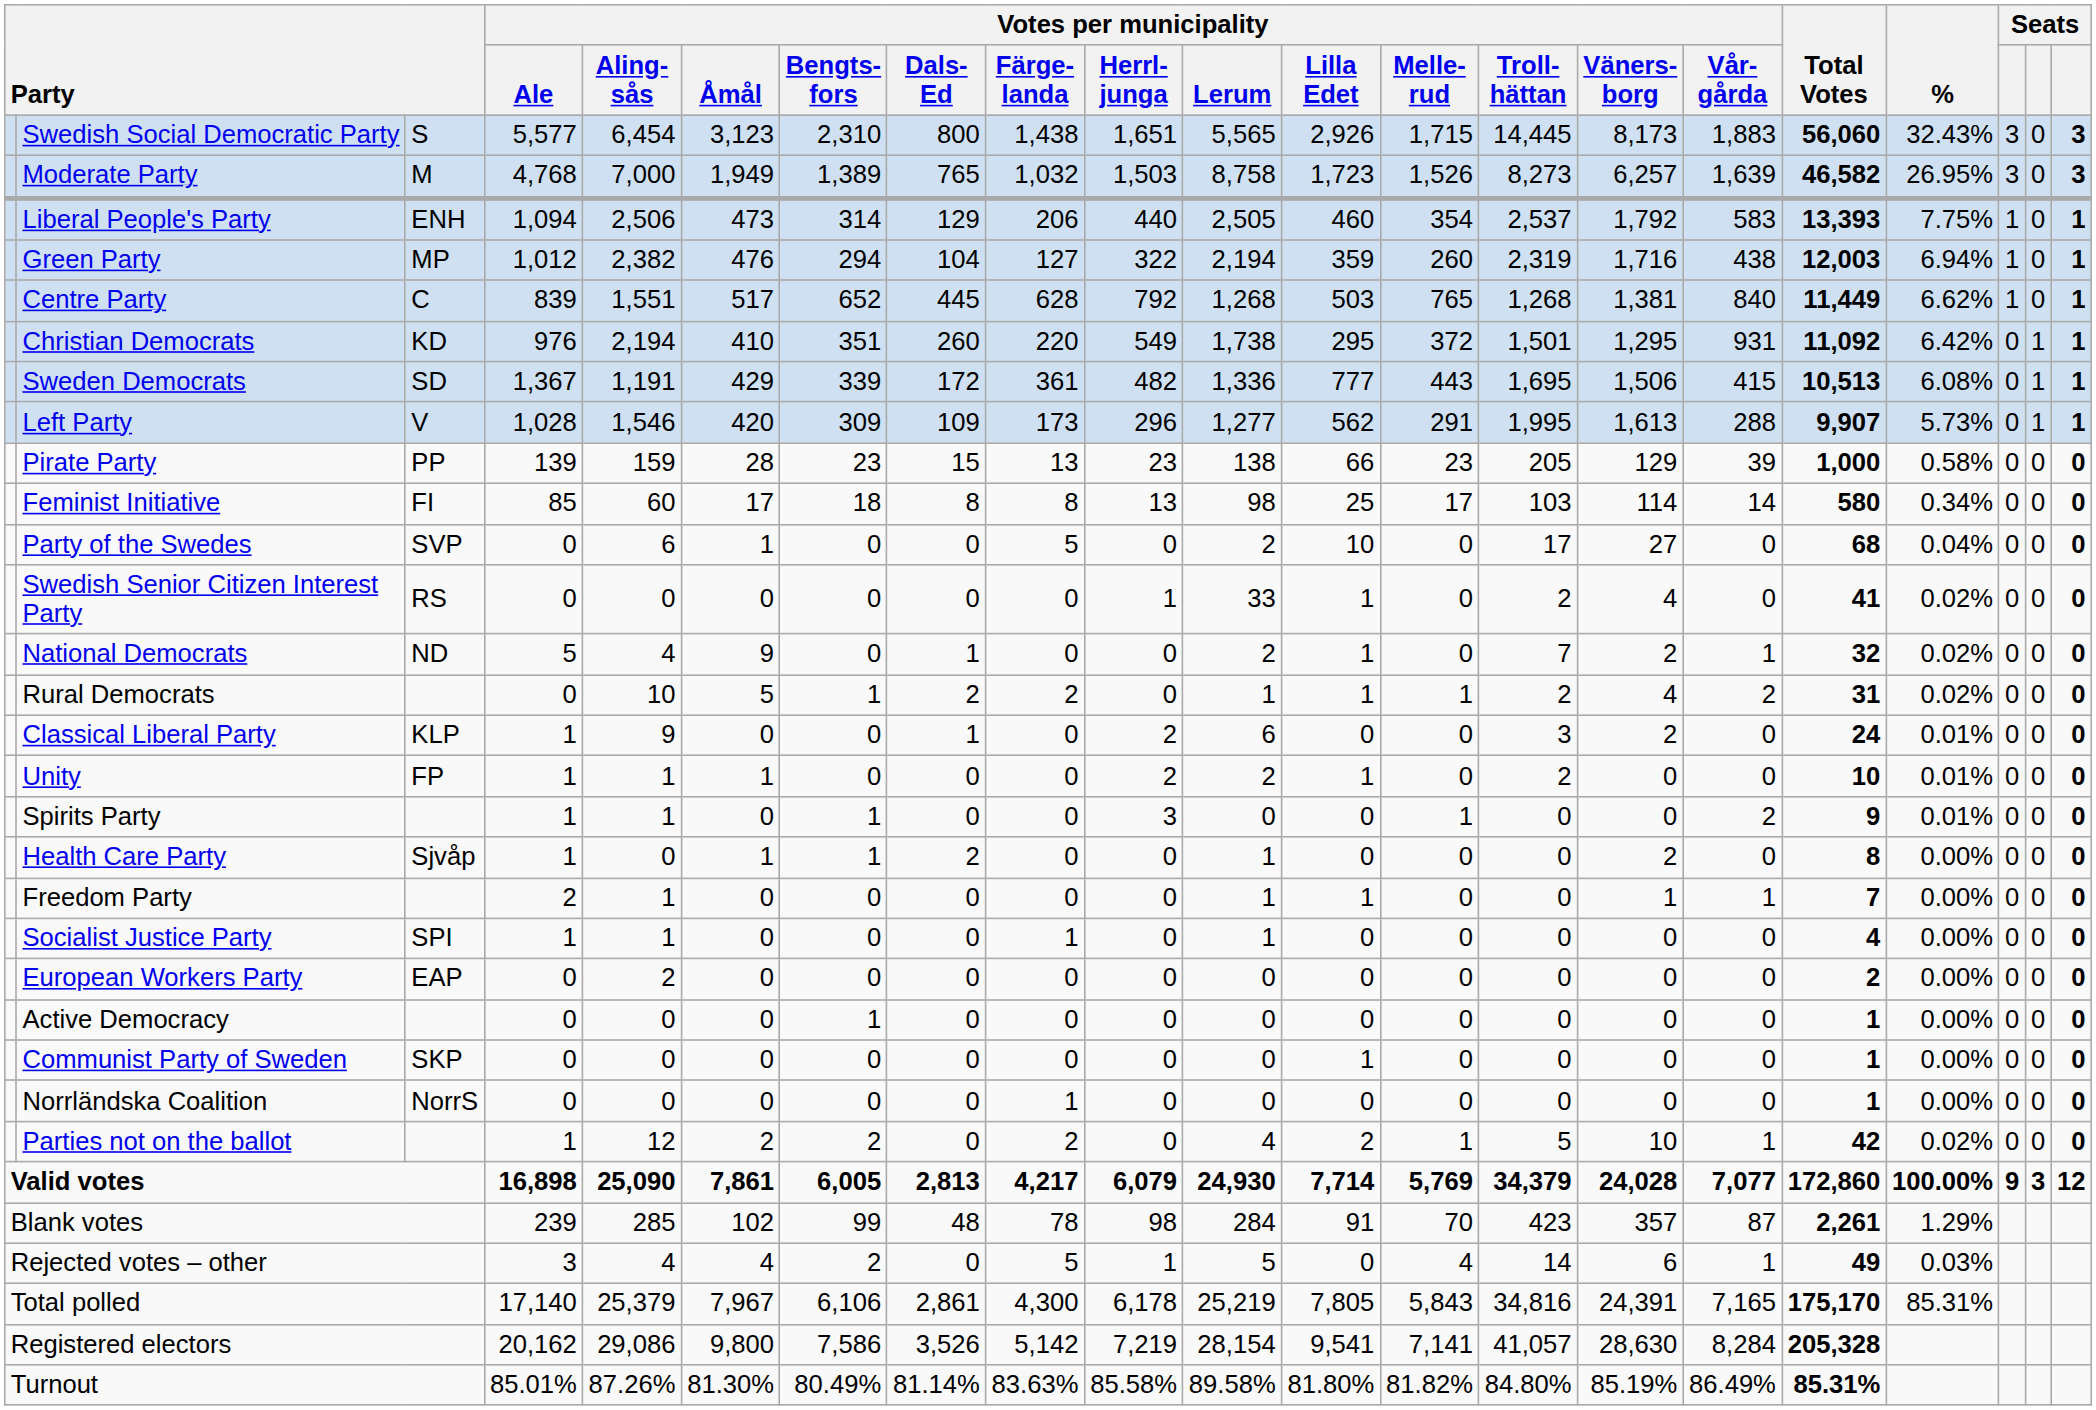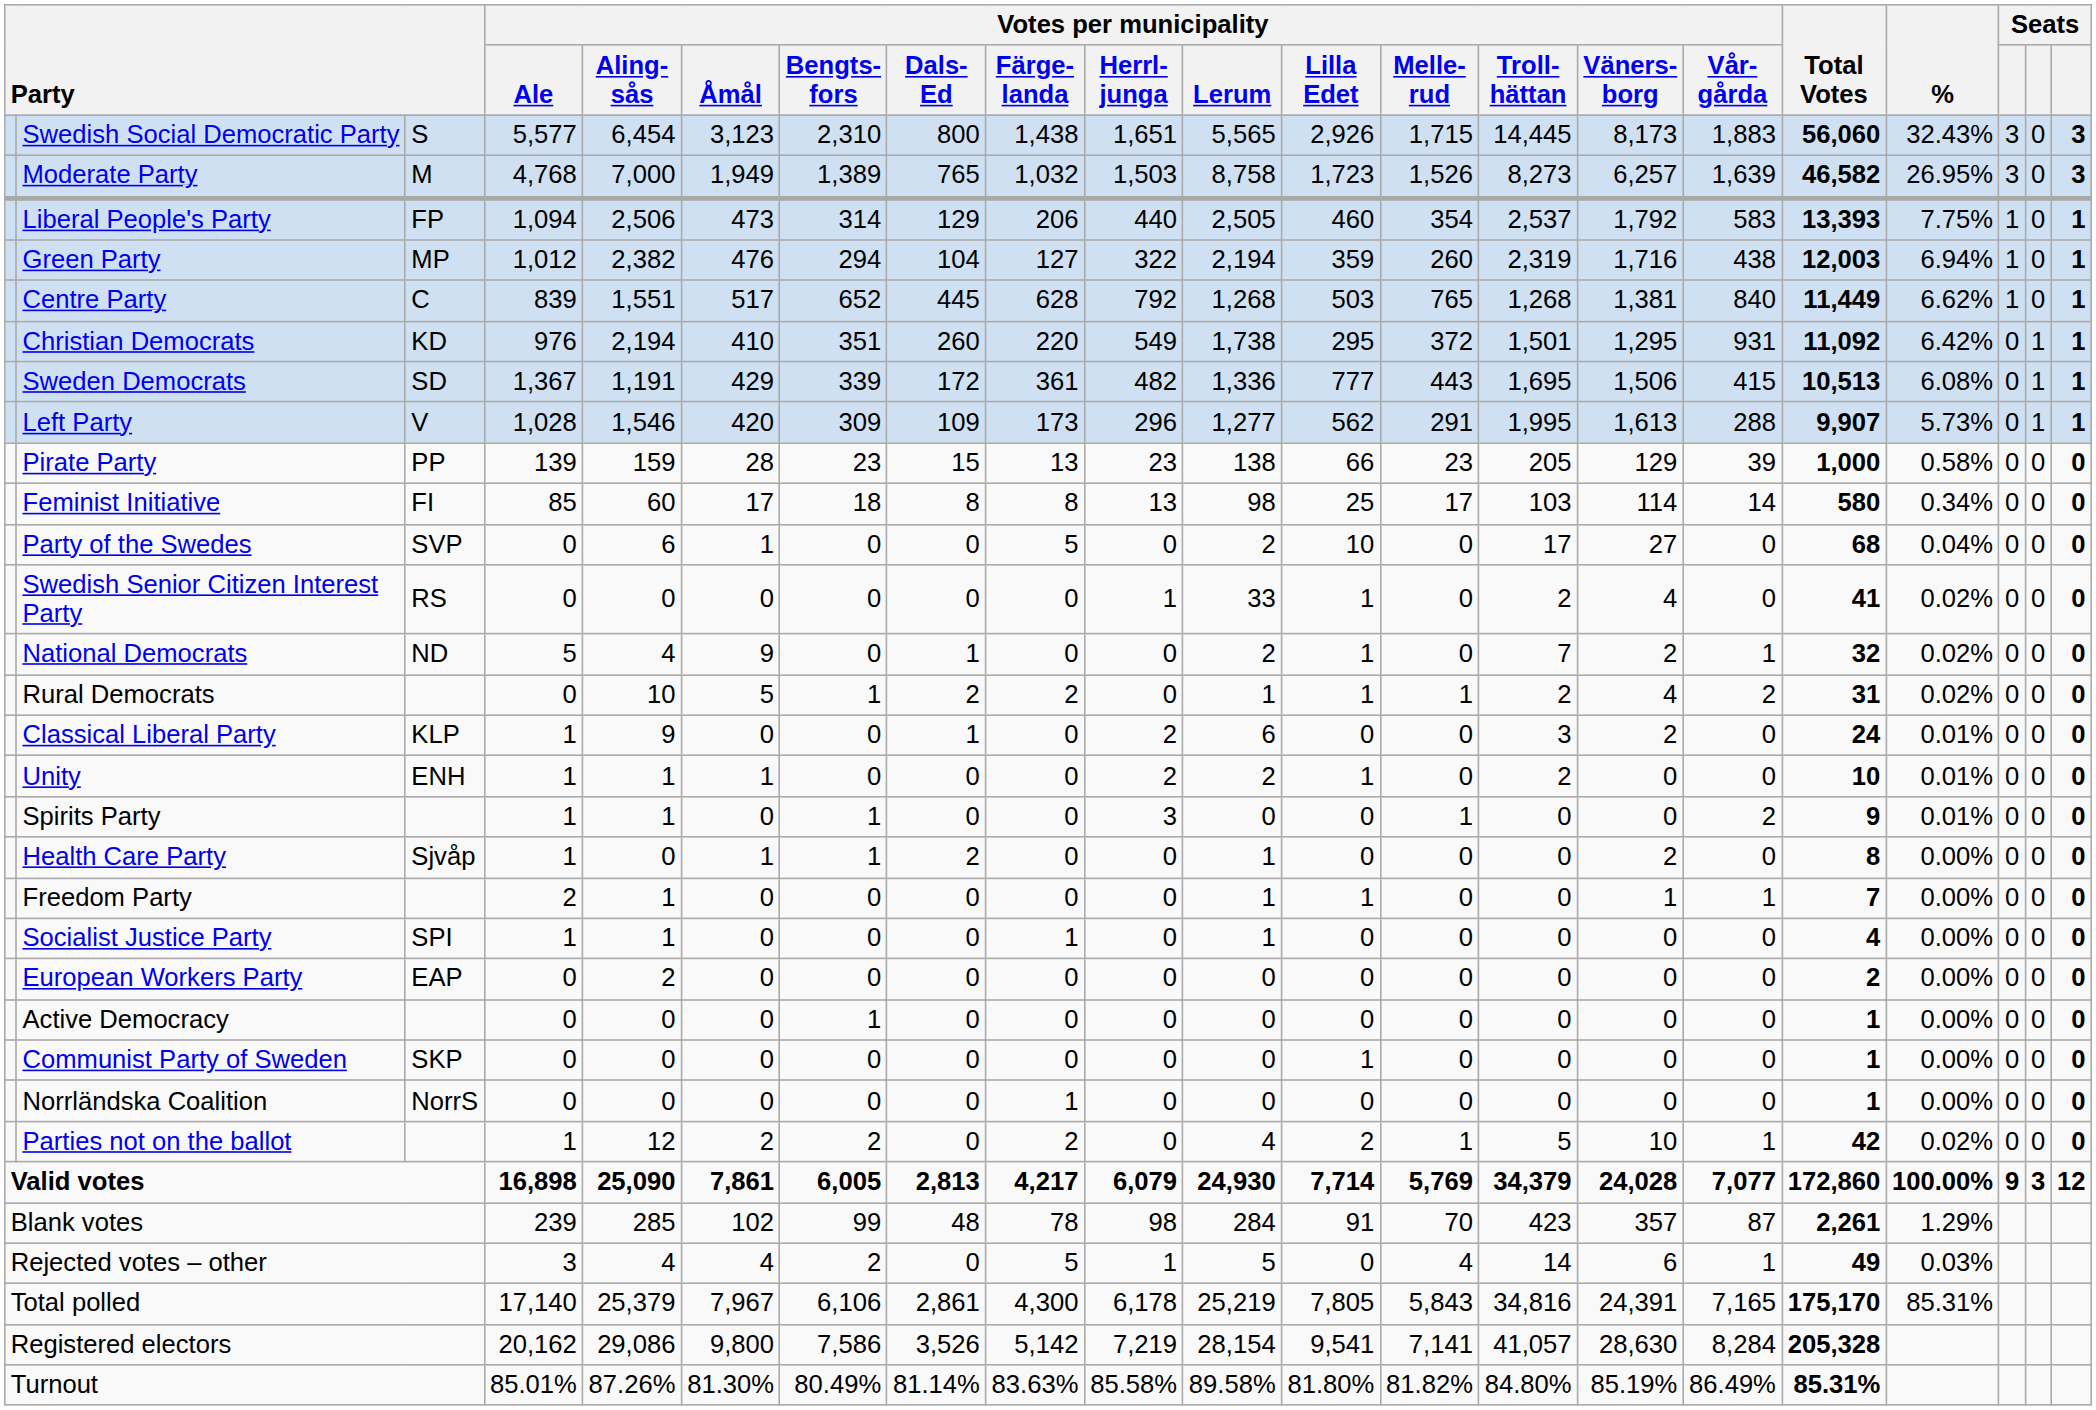Liberal People's Party | column 3: ENH -> FP
Unity | column 3: FP -> ENH
